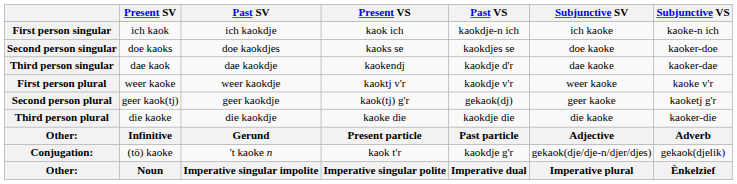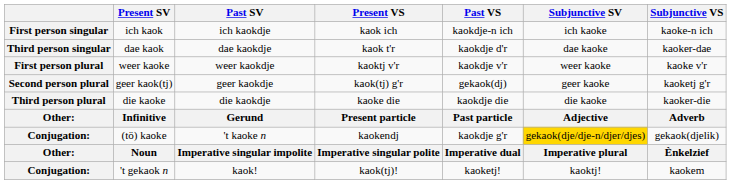- row: Second person singular | doe kaoks | doe kaokdjes | kaoks se | kaokdjes se | doe kaoke | kaoker-doe
dae kaok | Present VS: kaokendj -> kaok t'r
(tö) kaoke | Present VS: kaok t'r -> kaokendj
(tö) kaoke | Subjunctive SV: no background -> gold background
+ row: Conjugation: | 't gekaok n | kaok! | kaok(tj)! | kaoketj! | kaoktj! | kaokem
